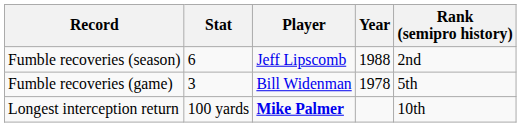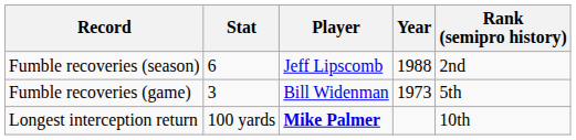Fumble recoveries (game) | Year: 1978 -> 1973
